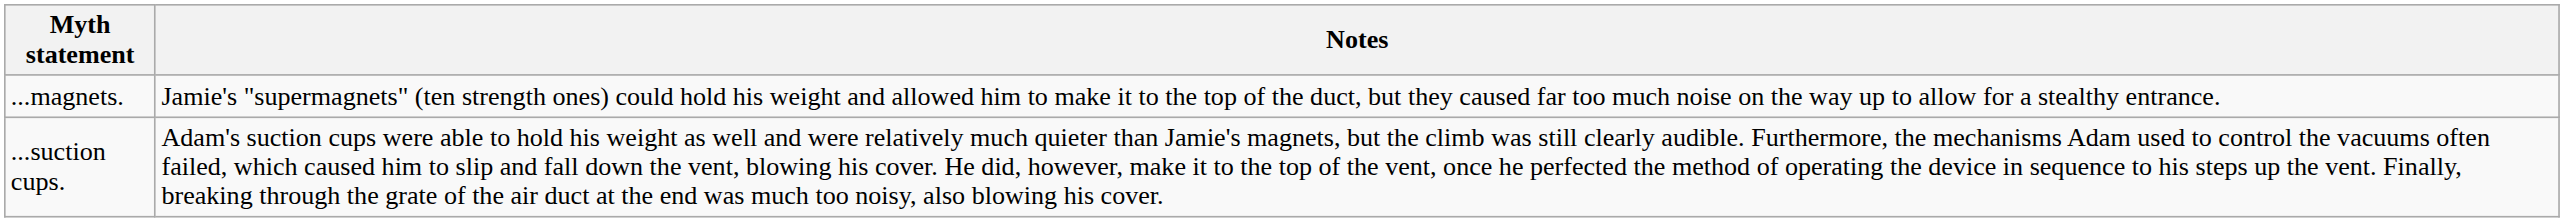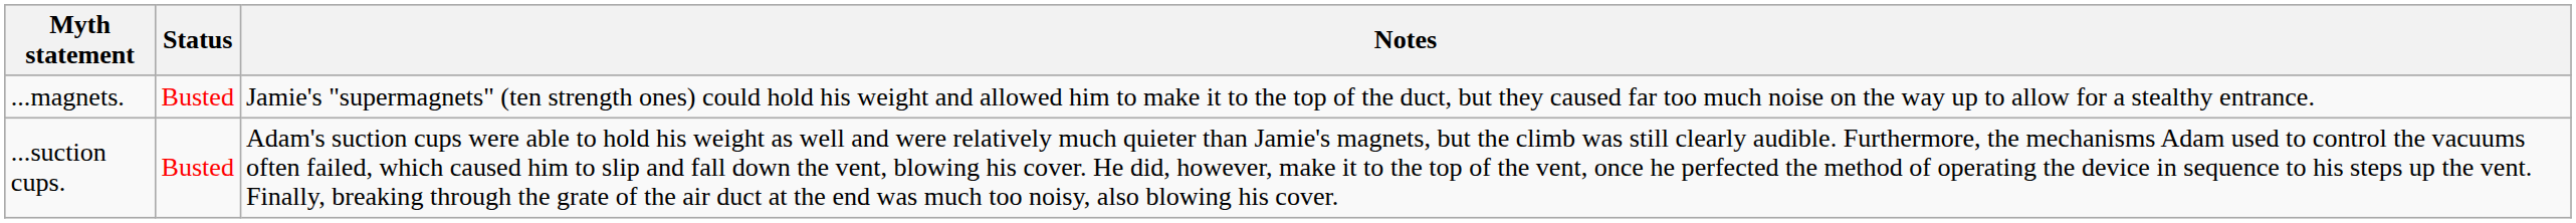+ column: Status | Busted | Busted
